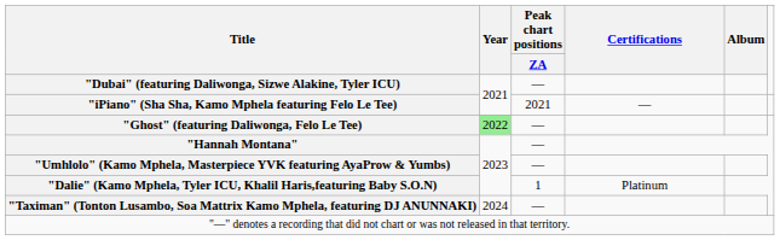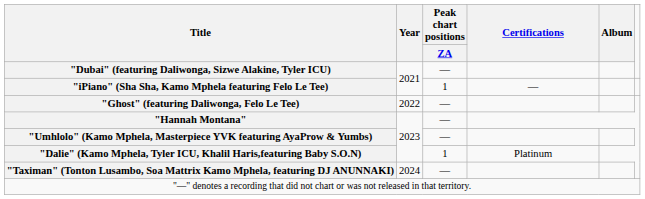"iPiano" (Sha Sha, Kamo Mphela featuring Felo Le Tee) | Peak chart positions / ZA: 2021 -> 1
"Ghost" (featuring Daliwonga, Felo Le Tee) | Year: lightgreen background -> no background
